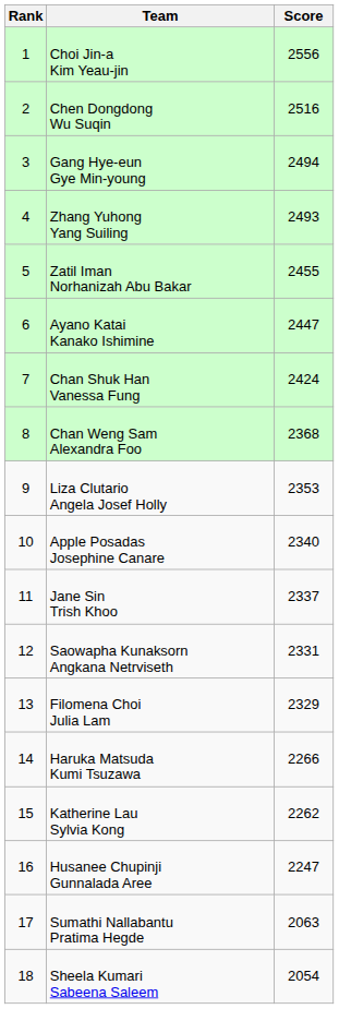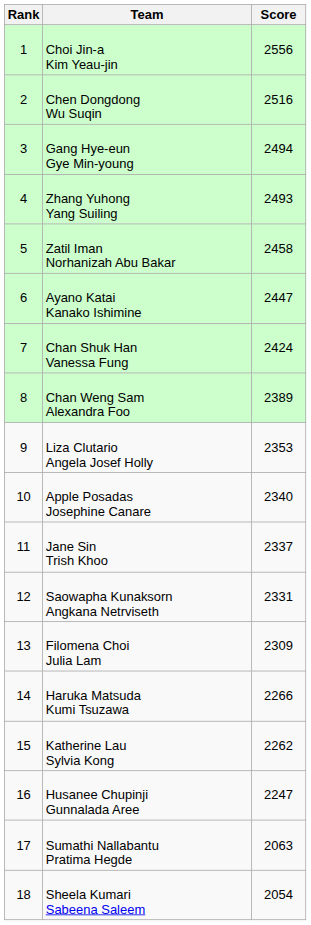Zatil Iman Norhanizah Abu Bakar | Score: 2455 -> 2458
Chan Weng Sam Alexandra Foo | Score: 2368 -> 2389
Filomena Choi Julia Lam | Score: 2329 -> 2309
